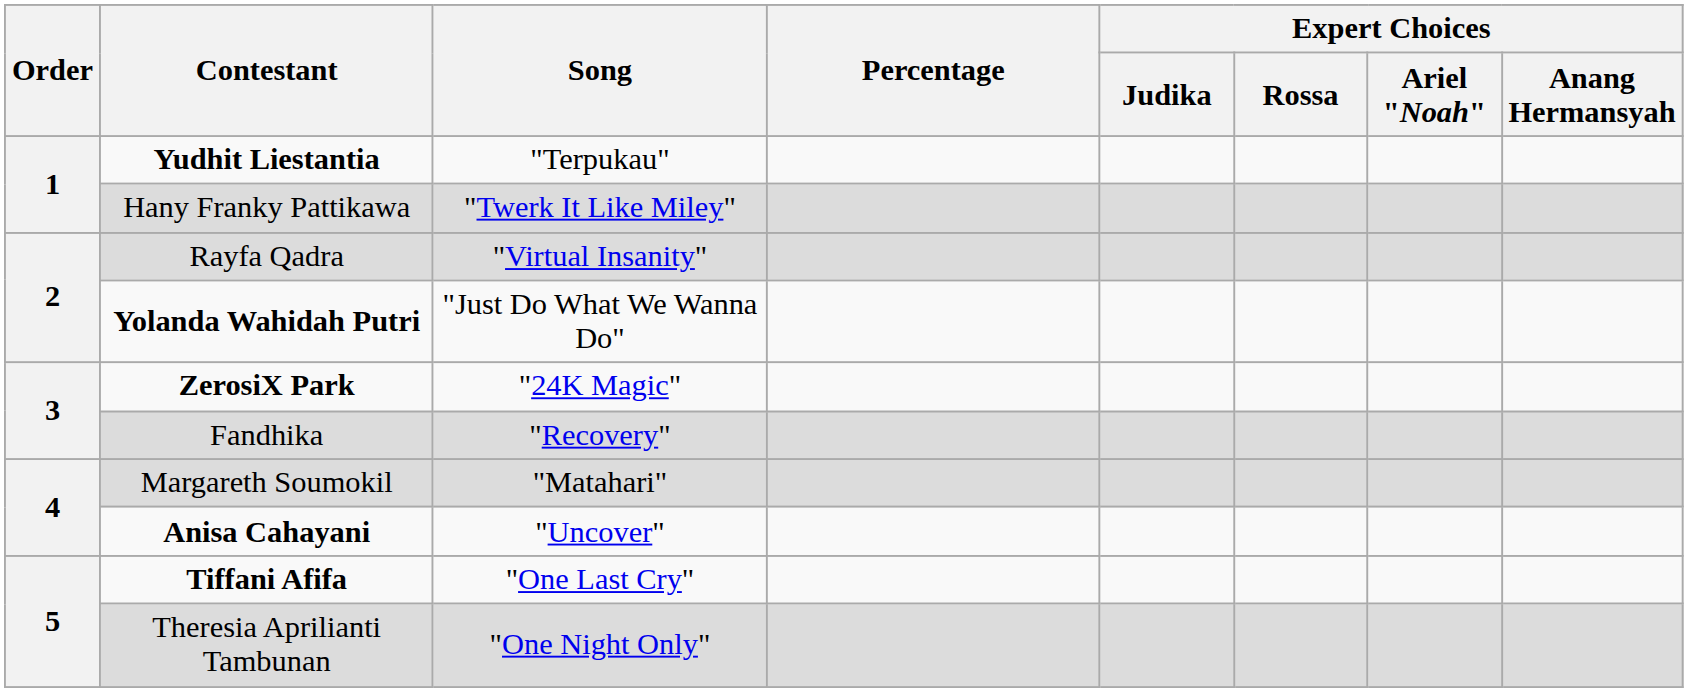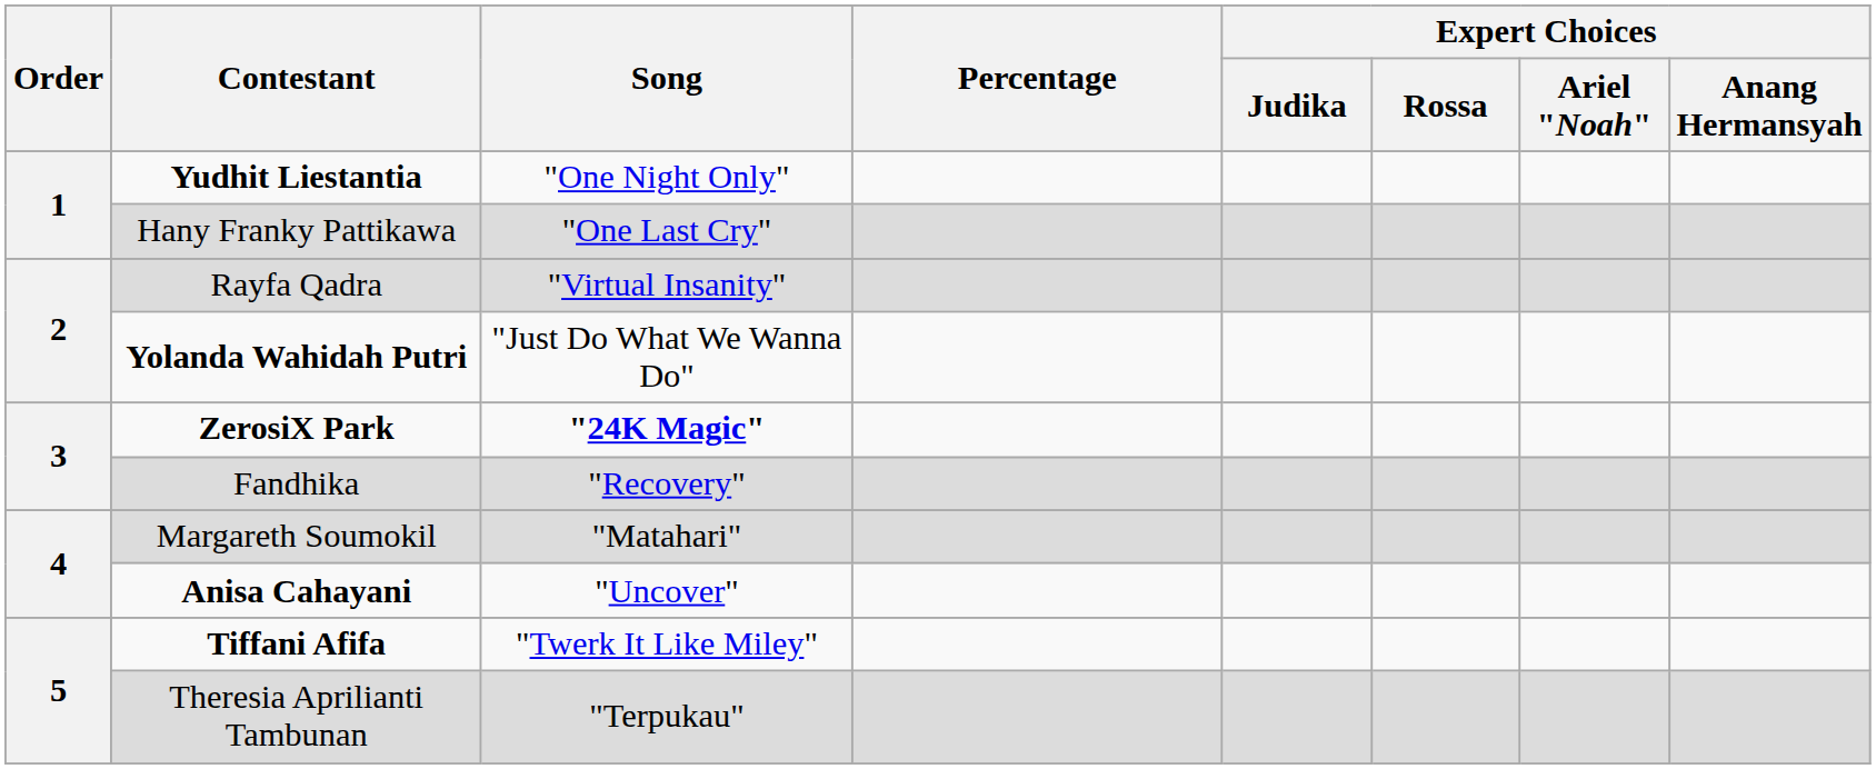Yudhit Liestantia | Song: "Terpukau" -> "One Night Only"
Hany Franky Pattikawa | Song: "Twerk It Like Miley" -> "One Last Cry"
ZerosiX Park | Song: normal -> bold
Tiffani Afifa | Song: "One Last Cry" -> "Twerk It Like Miley"
Theresia Aprilianti Tambunan | Song: "One Night Only" -> "Terpukau"
